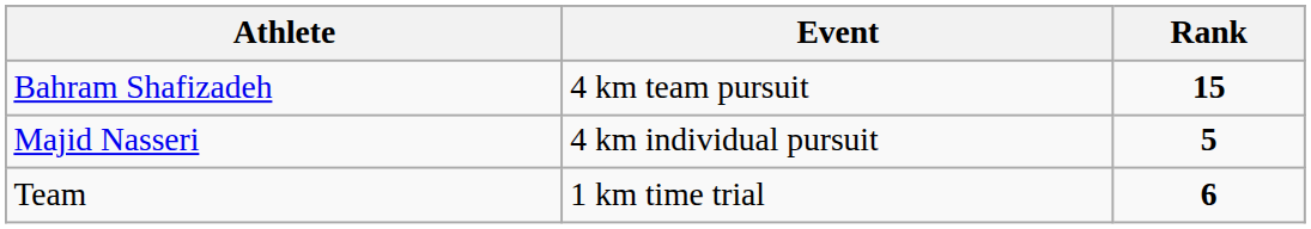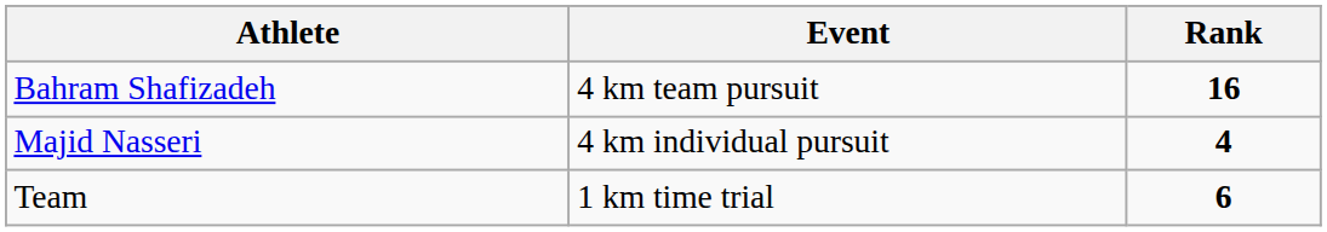Bahram Shafizadeh | Rank: 15 -> 16
Majid Nasseri | Rank: 5 -> 4
